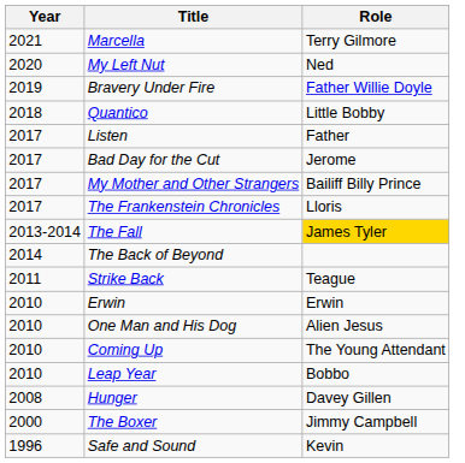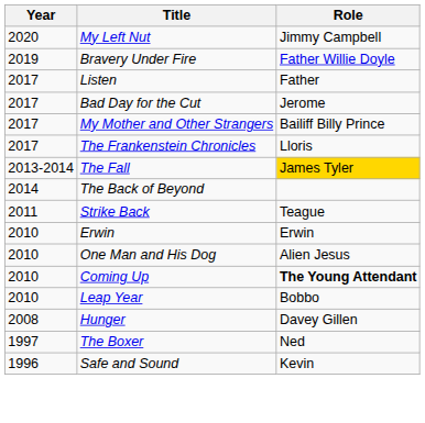- row: 2021 | Marcella | Terry Gilmore
My Left Nut | Role: Ned -> Jimmy Campbell
- row: 2018 | Quantico | Little Bobby
Coming Up | Role: normal -> bold
The Boxer | Year: 2000 -> 1997
The Boxer | Role: Jimmy Campbell -> Ned
